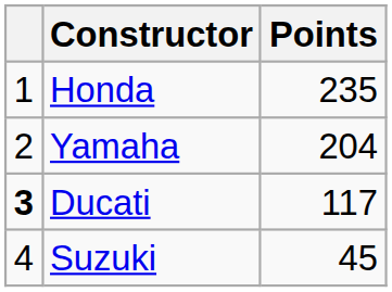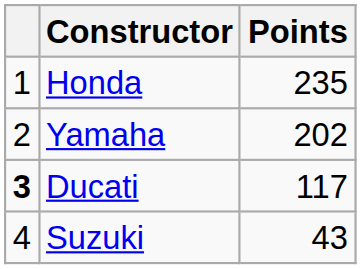Yamaha | Points: 204 -> 202
Suzuki | Points: 45 -> 43
